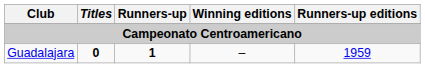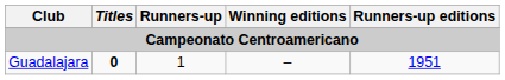Guadalajara | Runners-up: bold -> normal
Guadalajara | Runners-up editions: 1959 -> 1951
